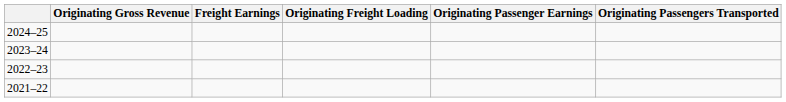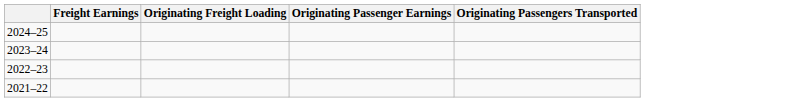- column: Originating Gross Revenue
